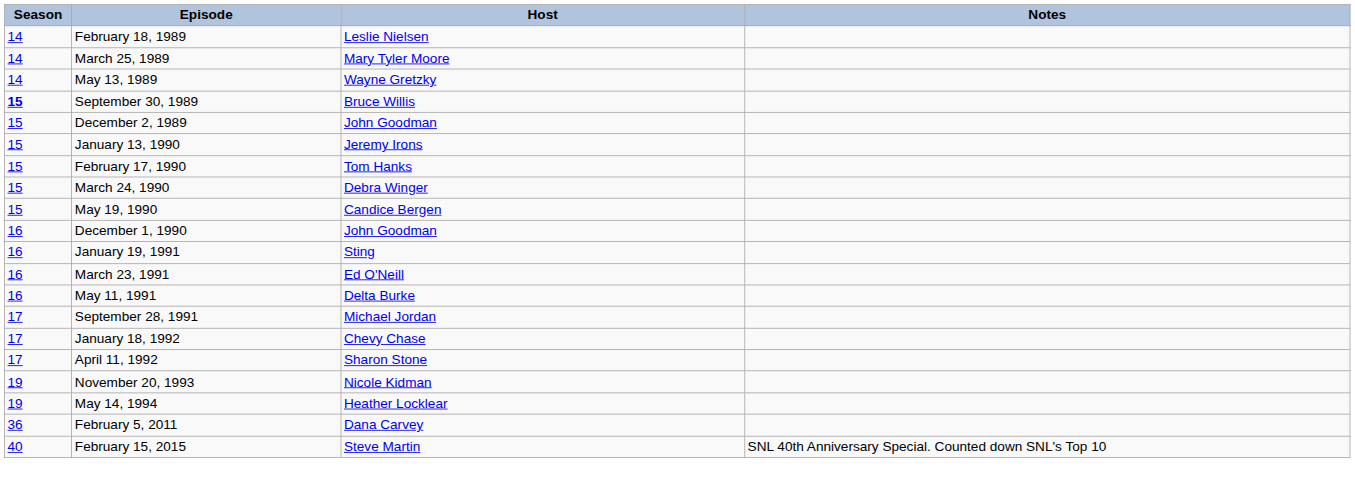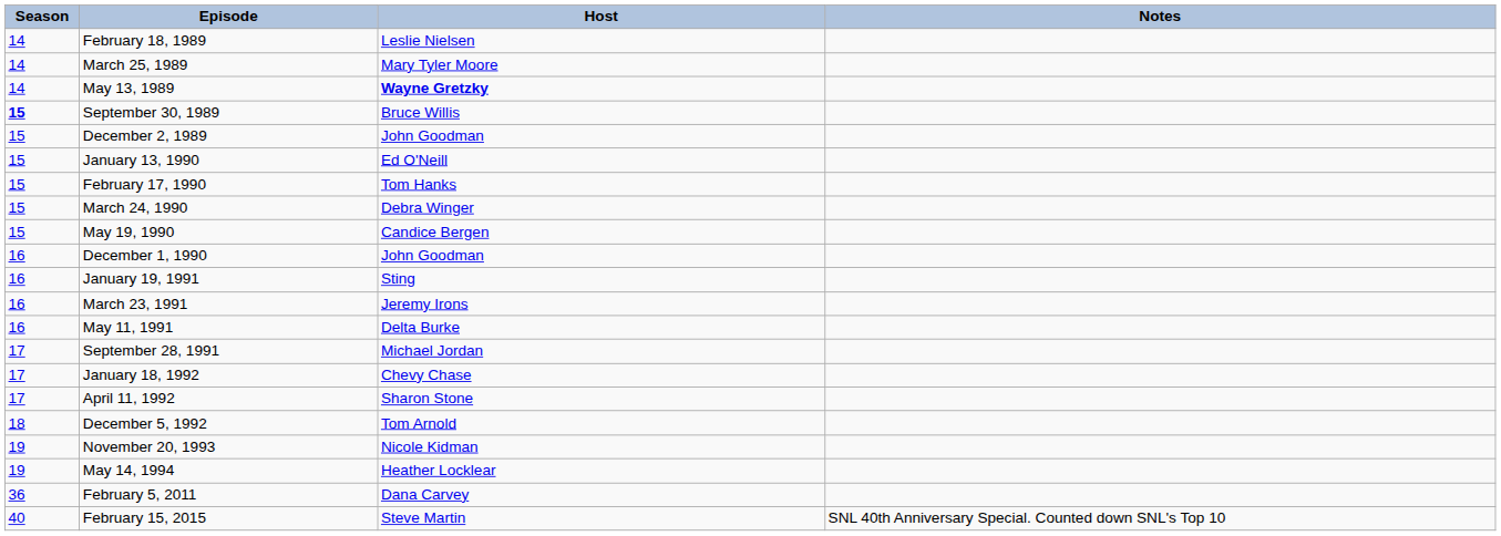May 13, 1989 | Host: normal -> bold
January 13, 1990 | Host: Jeremy Irons -> Ed O'Neill
March 23, 1991 | Host: Ed O'Neill -> Jeremy Irons
+ row: 18 | December 5, 1992 | Tom Arnold
